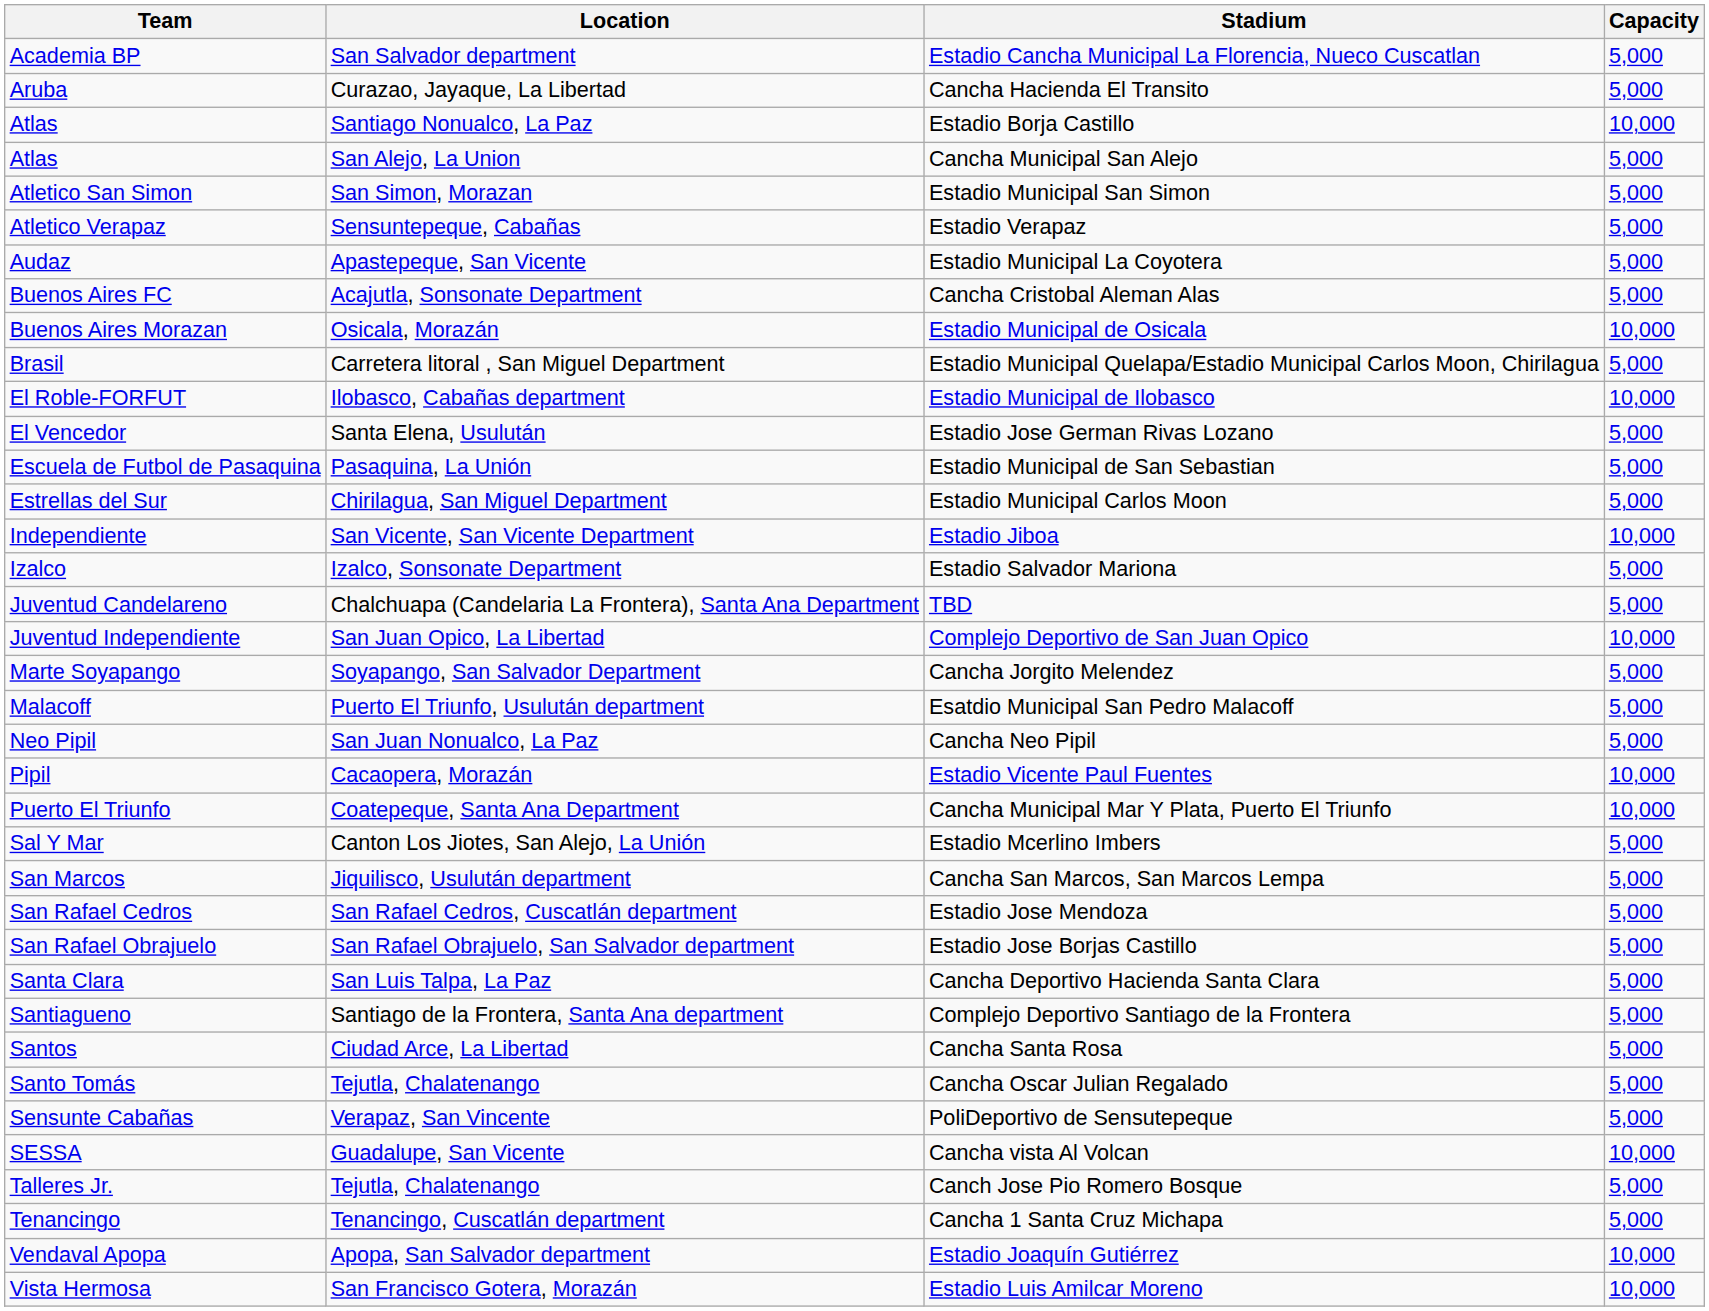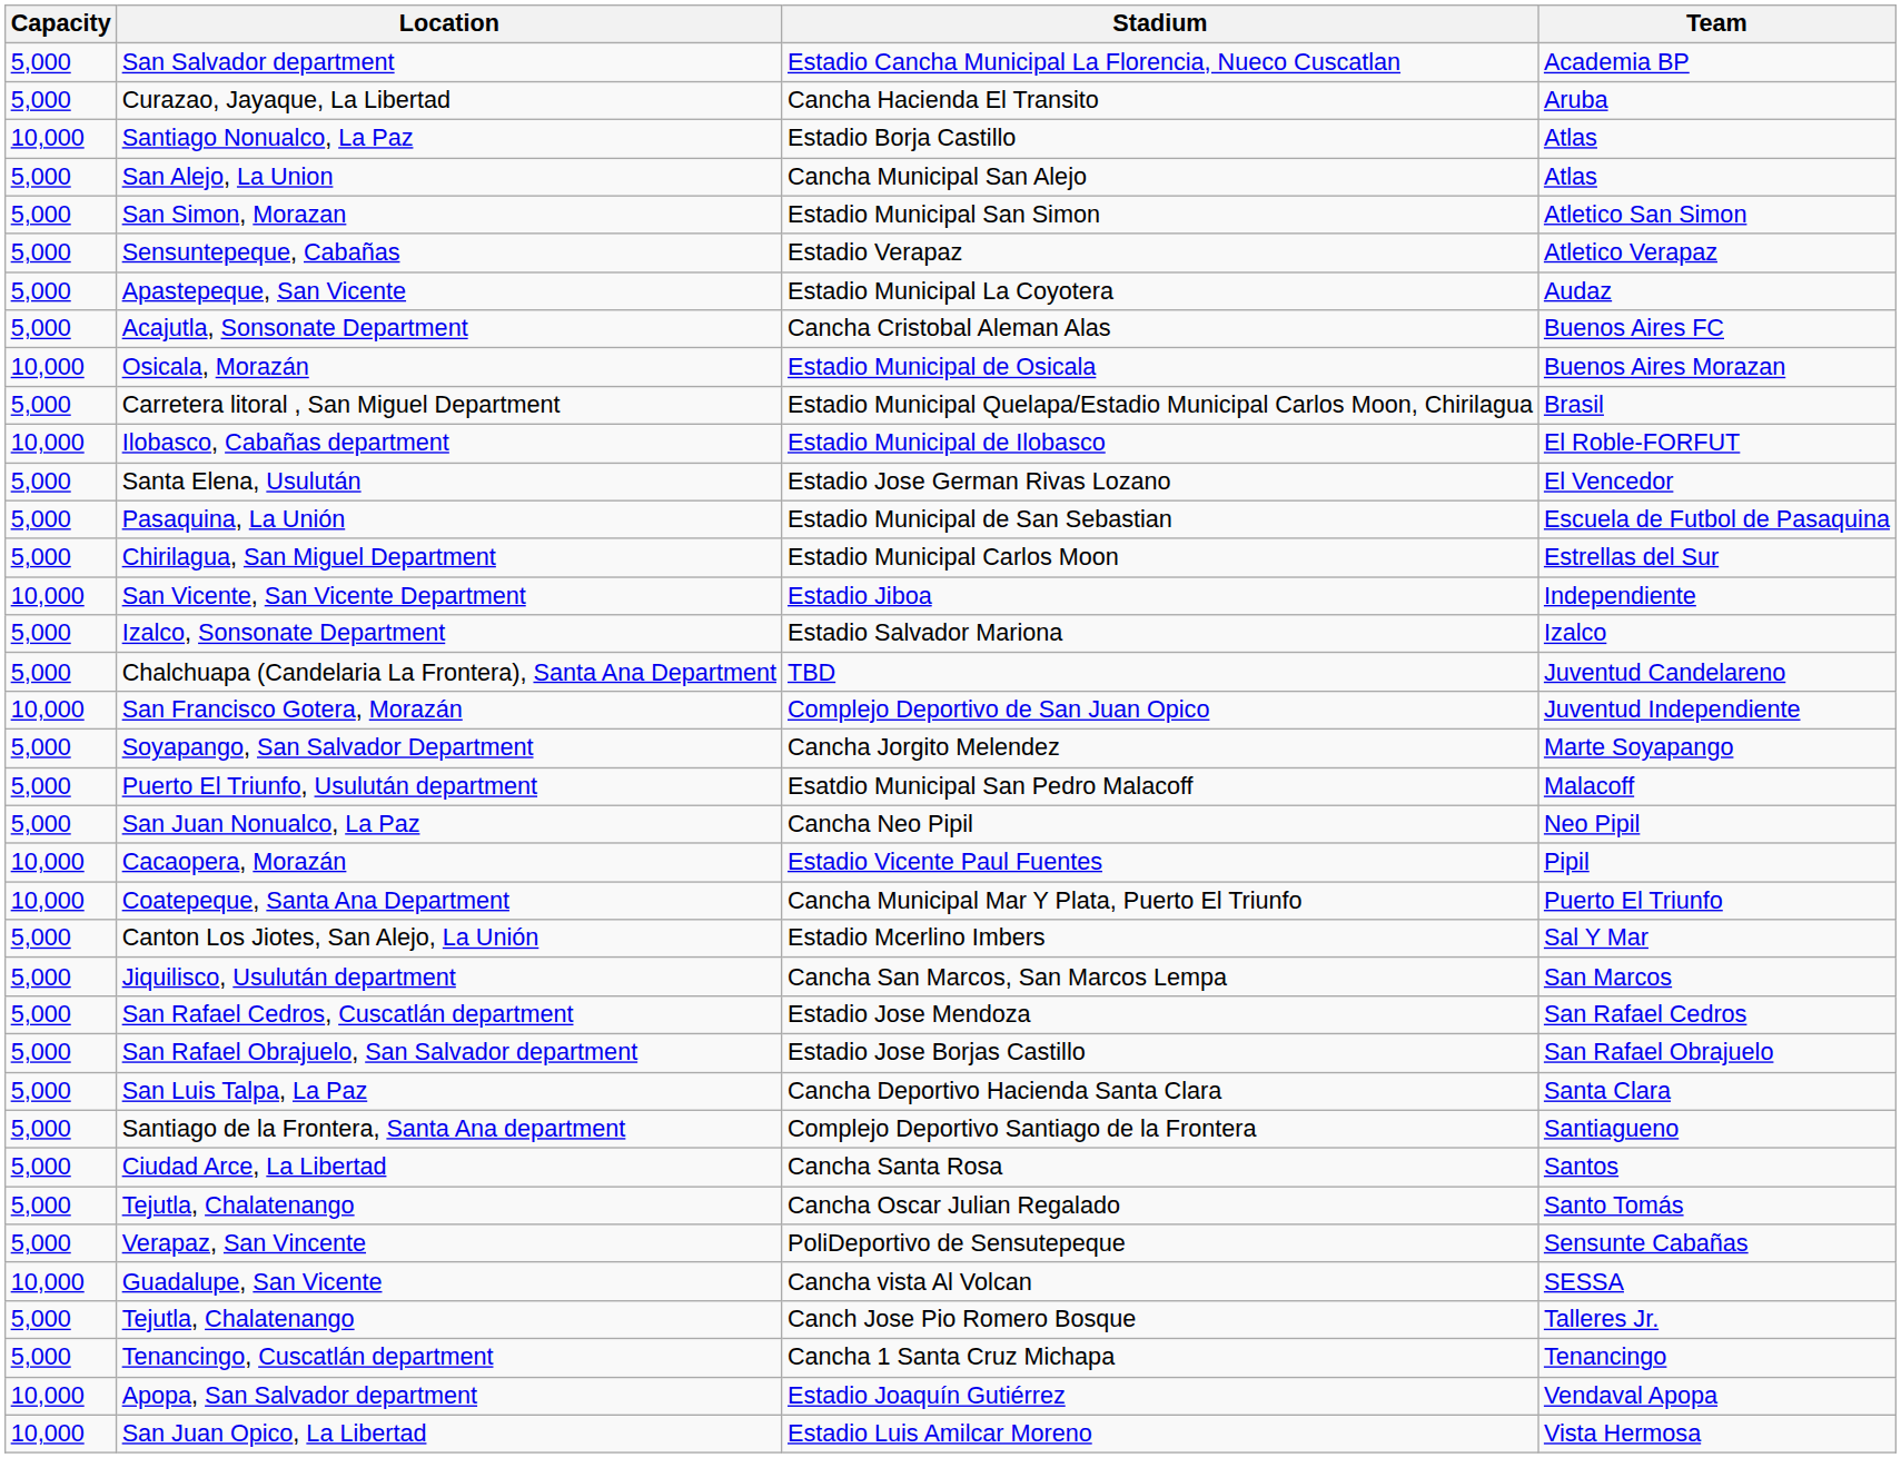columns swapped: Team <-> Capacity
Complejo Deportivo de San Juan Opico | Location: San Juan Opico, La Libertad -> San Francisco Gotera, Morazán
Estadio Luis Amilcar Moreno | Location: San Francisco Gotera, Morazán -> San Juan Opico, La Libertad
